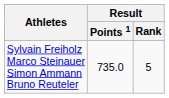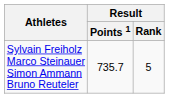Sylvain Freiholz Marco Steinauer Simon Ammann Bruno Reuteler | Result / Points 1: 735.0 -> 735.7
